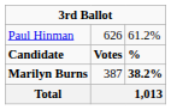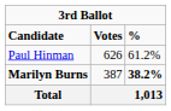rows swapped: Candidate <-> Paul Hinman
